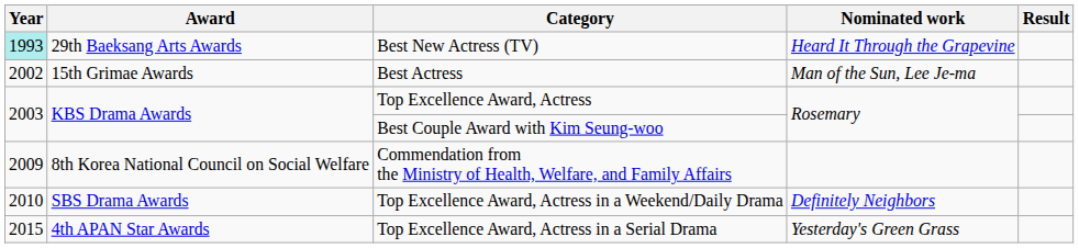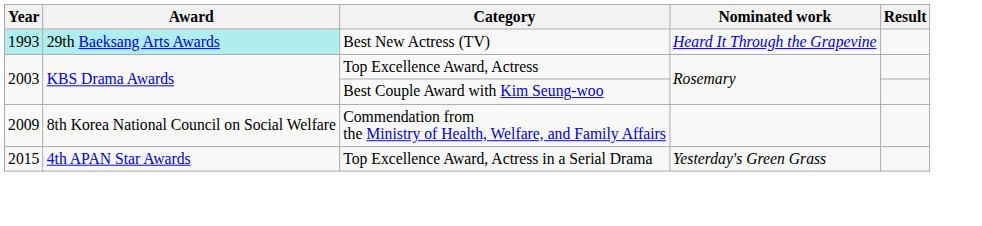Best New Actress (TV) | Award: no background -> paleturquoise background
- row: 2002 | 15th Grimae Awards | Best Actress | Man of the Sun, Lee Je-ma
- row: 2010 | SBS Drama Awards | Top Excellence Award, Actress in a Weekend/Daily Drama | Definitely Neighbors
